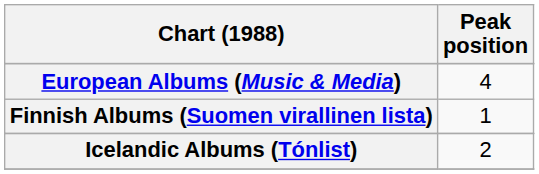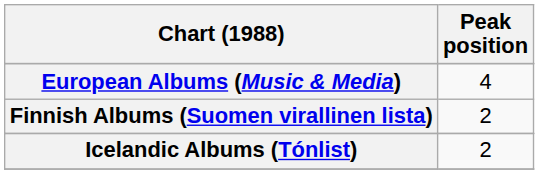Finnish Albums (Suomen virallinen lista) | Peak position: 1 -> 2
